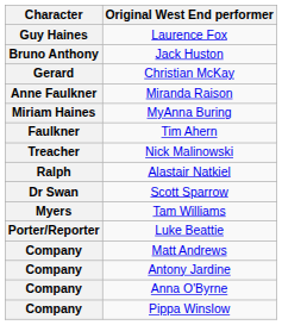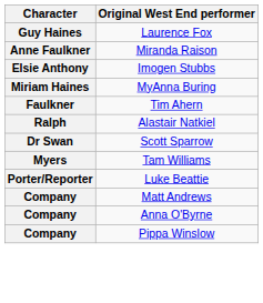- row: Bruno Anthony | Jack Huston
- row: Gerard | Christian McKay
+ row: Elsie Anthony | Imogen Stubbs
- row: Treacher | Nick Malinowski
- row: Company | Antony Jardine
